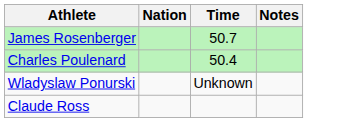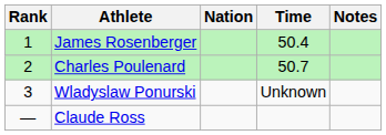+ column: Rank | 1 | 2 | 3 | —
James Rosenberger | Time: 50.7 -> 50.4
Charles Poulenard | Time: 50.4 -> 50.7
